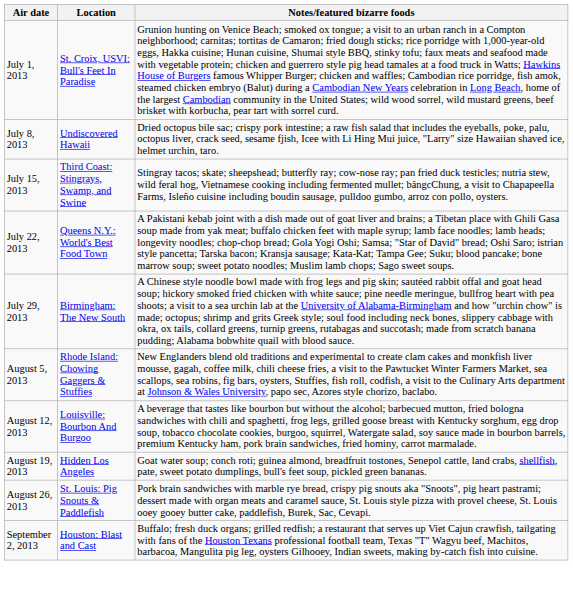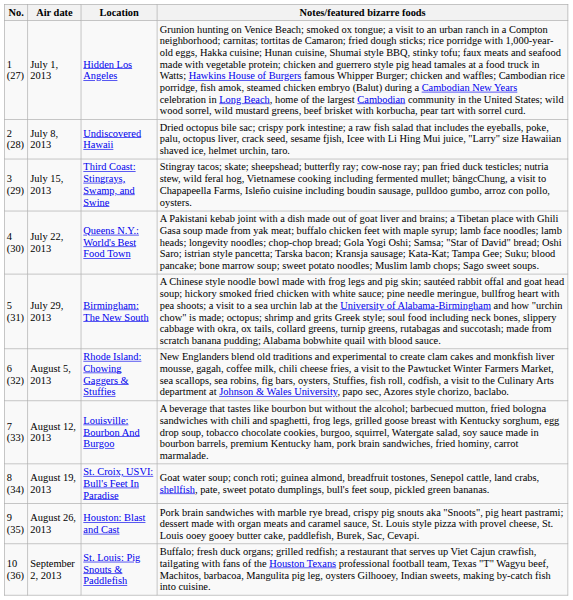+ column: No. | 1 (27) | 2 (28) | 3 (29) | 4 (30) | 5 (31) | 6 (32) | 7 (33) | 8 (34) | 9 (35) | 10 (36)
July 1, 2013 | Location: St. Croix, USVI: Bull's Feet In Paradise -> Hidden Los Angeles
August 19, 2013 | Location: Hidden Los Angeles -> St. Croix, USVI: Bull's Feet In Paradise
August 26, 2013 | Location: St. Louis: Pig Snouts & Paddlefish -> Houston: Blast and Cast
September 2, 2013 | Location: Houston: Blast and Cast -> St. Louis: Pig Snouts & Paddlefish
